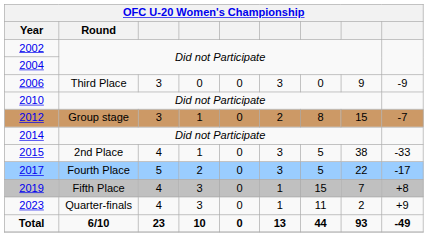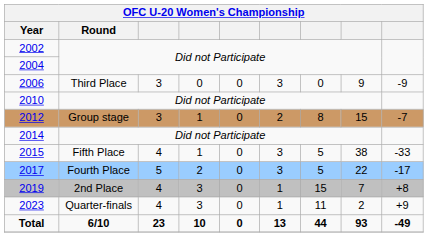2015 | Round: 2nd Place -> Fifth Place
2019 | Round: Fifth Place -> 2nd Place
